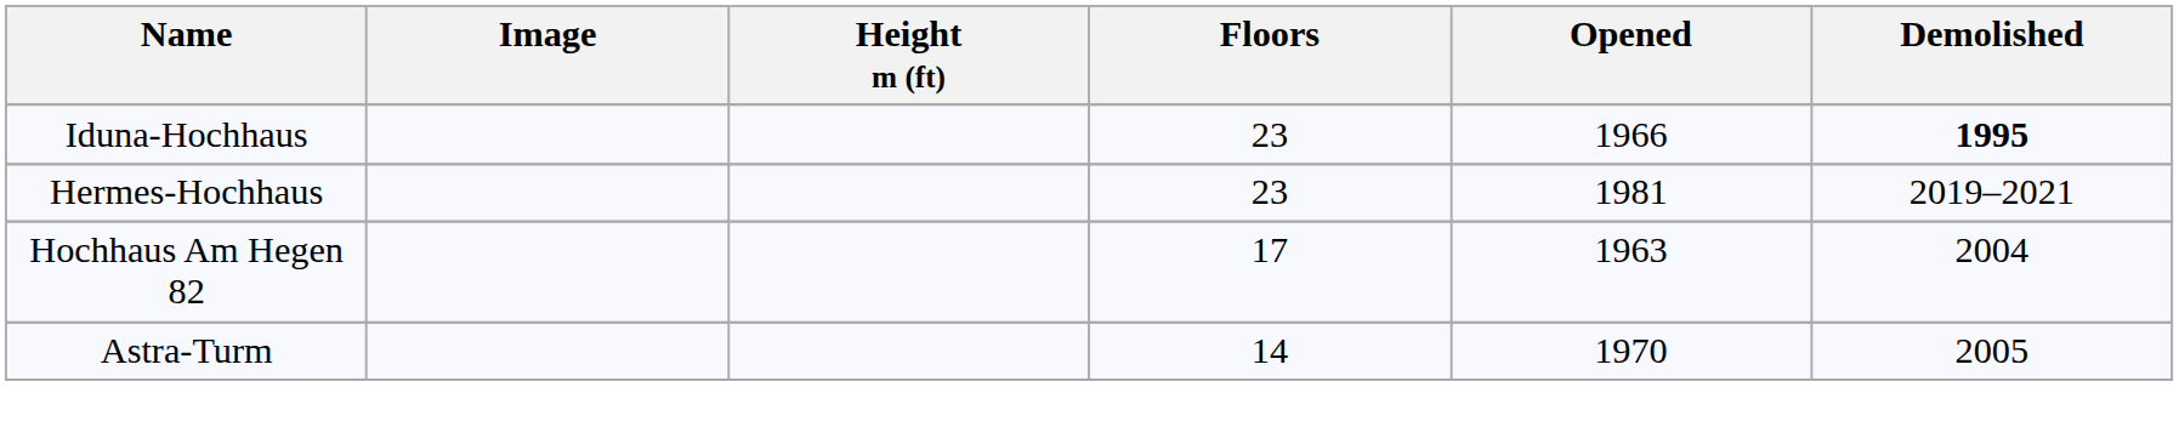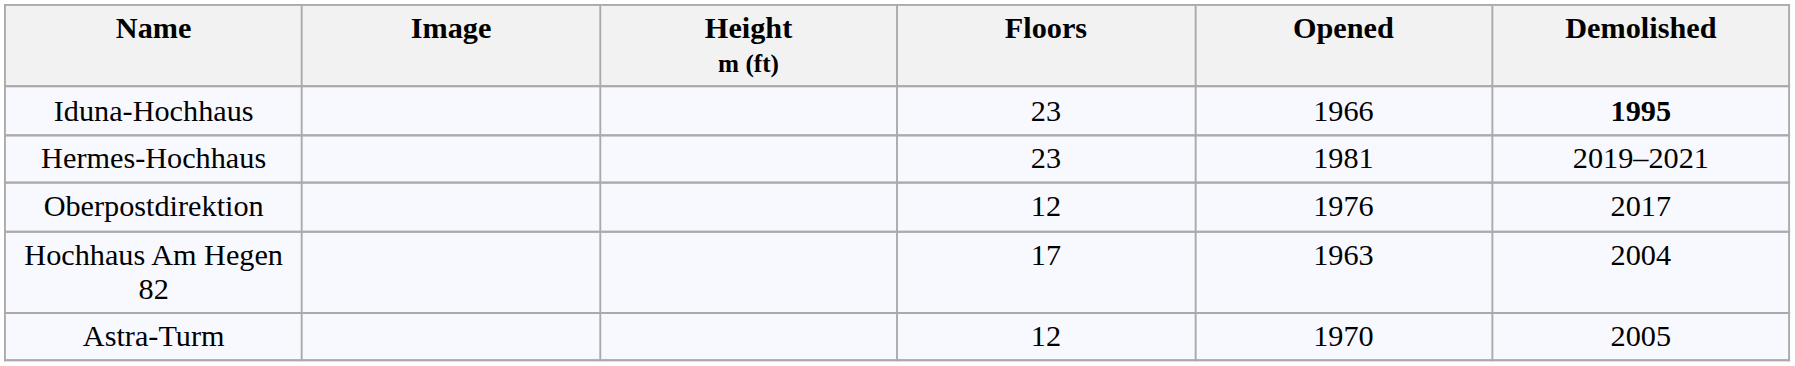+ row: Oberpostdirektion | 12 | 1976 | 2017
Astra-Turm | Floors: 14 -> 12
